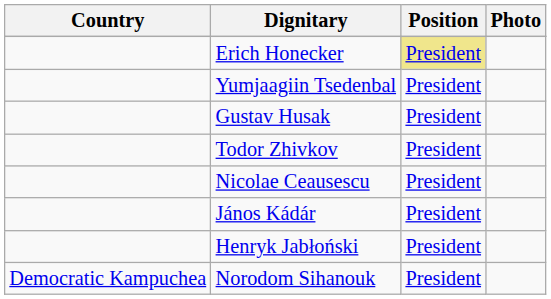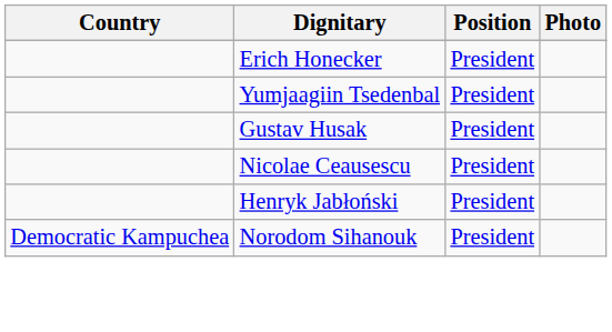Erich Honecker | Position: khaki background -> no background
- row: Todor Zhivkov | President
- row: János Kádár | President
